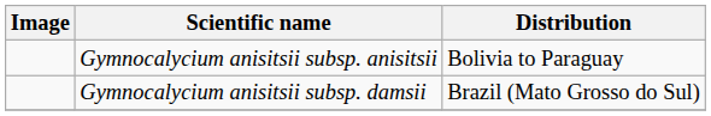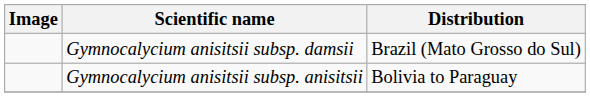rows swapped: Gymnocalycium anisitsii subsp. anisitsii <-> Gymnocalycium anisitsii subsp. damsii
